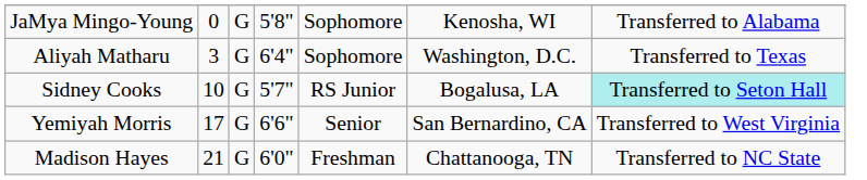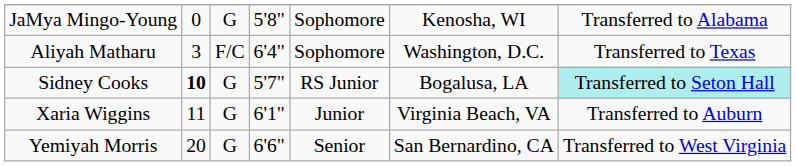Aliyah Matharu | column 3: G -> F/C
Sidney Cooks | column 2: normal -> bold
+ row: Xaria Wiggins | 11 | G | 6'1" | Junior | Virginia Beach, VA | Transferred to Auburn
Yemiyah Morris | column 2: 17 -> 20
- row: Madison Hayes | 21 | G | 6'0" | Freshman | Chattanooga, TN | Transferred to NC State
